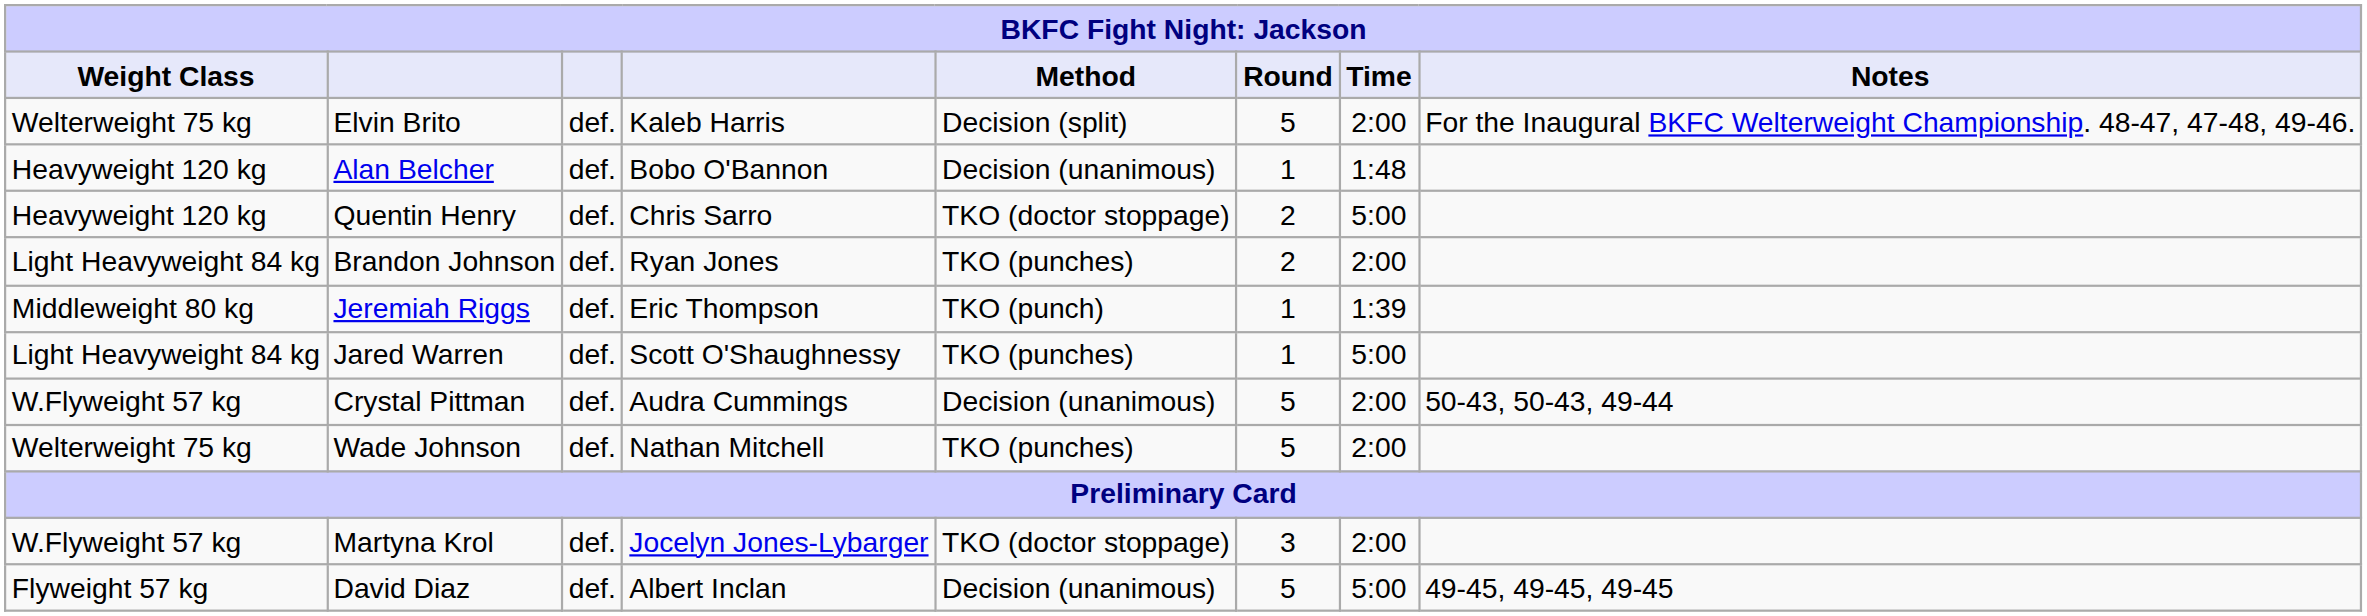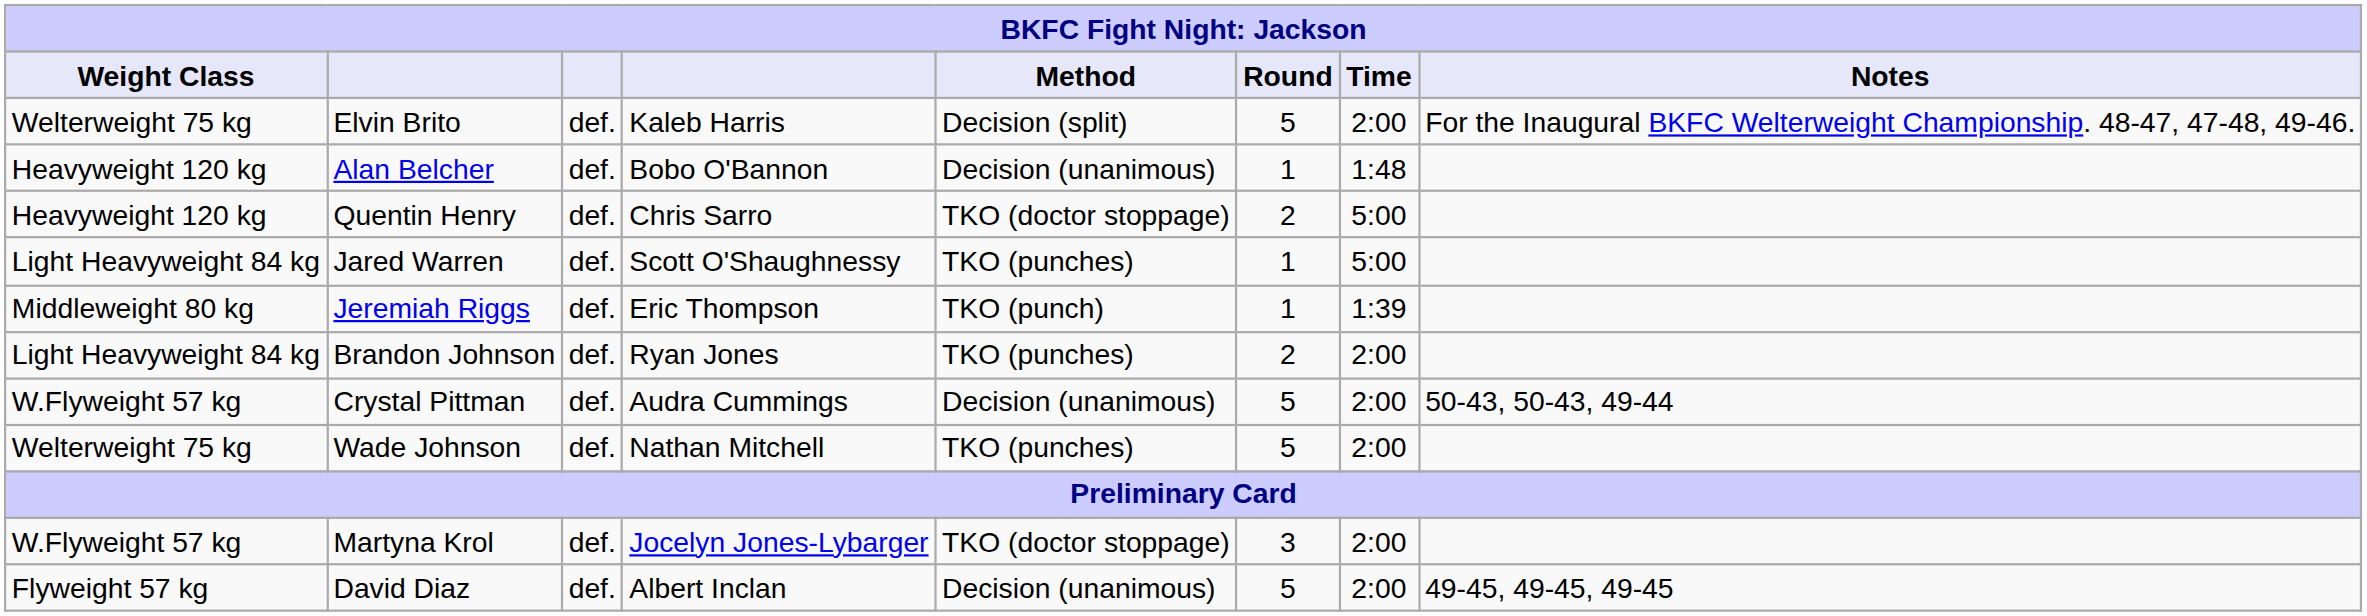rows swapped: Jared Warren <-> Brandon Johnson
David Diaz | Time: 5:00 -> 2:00
